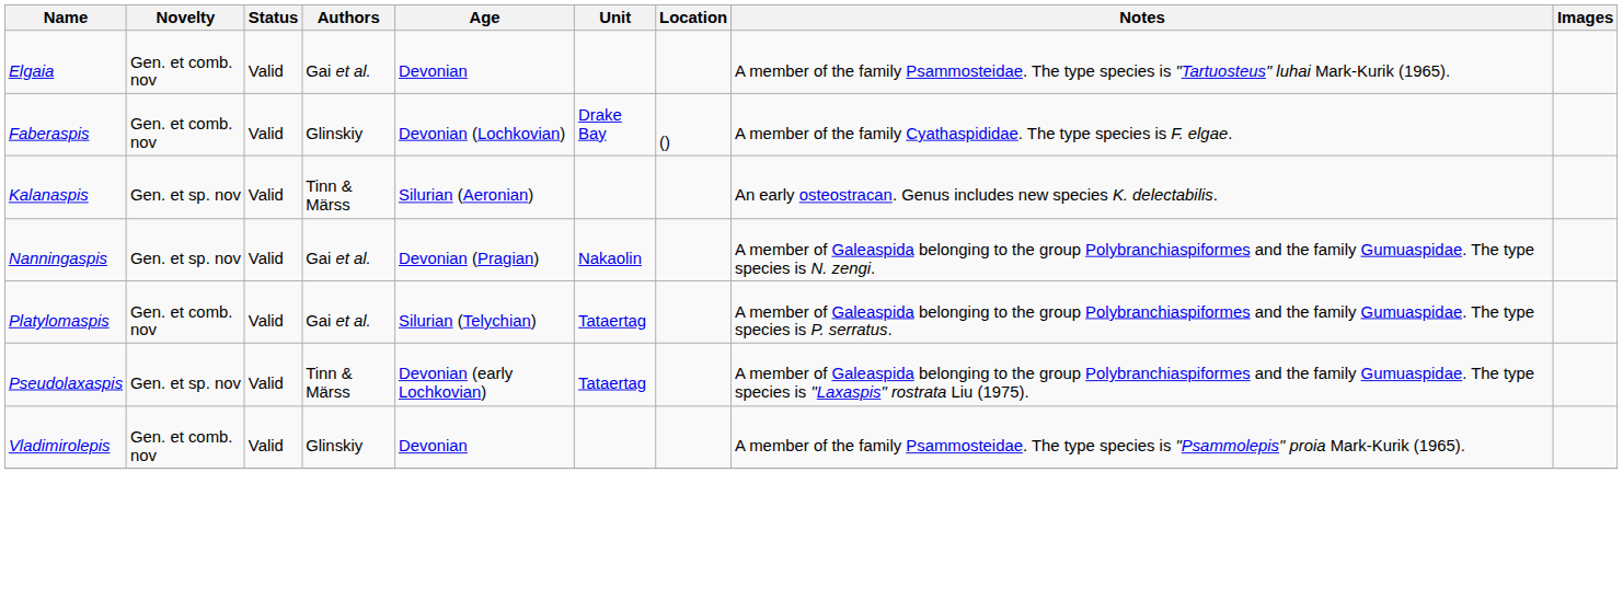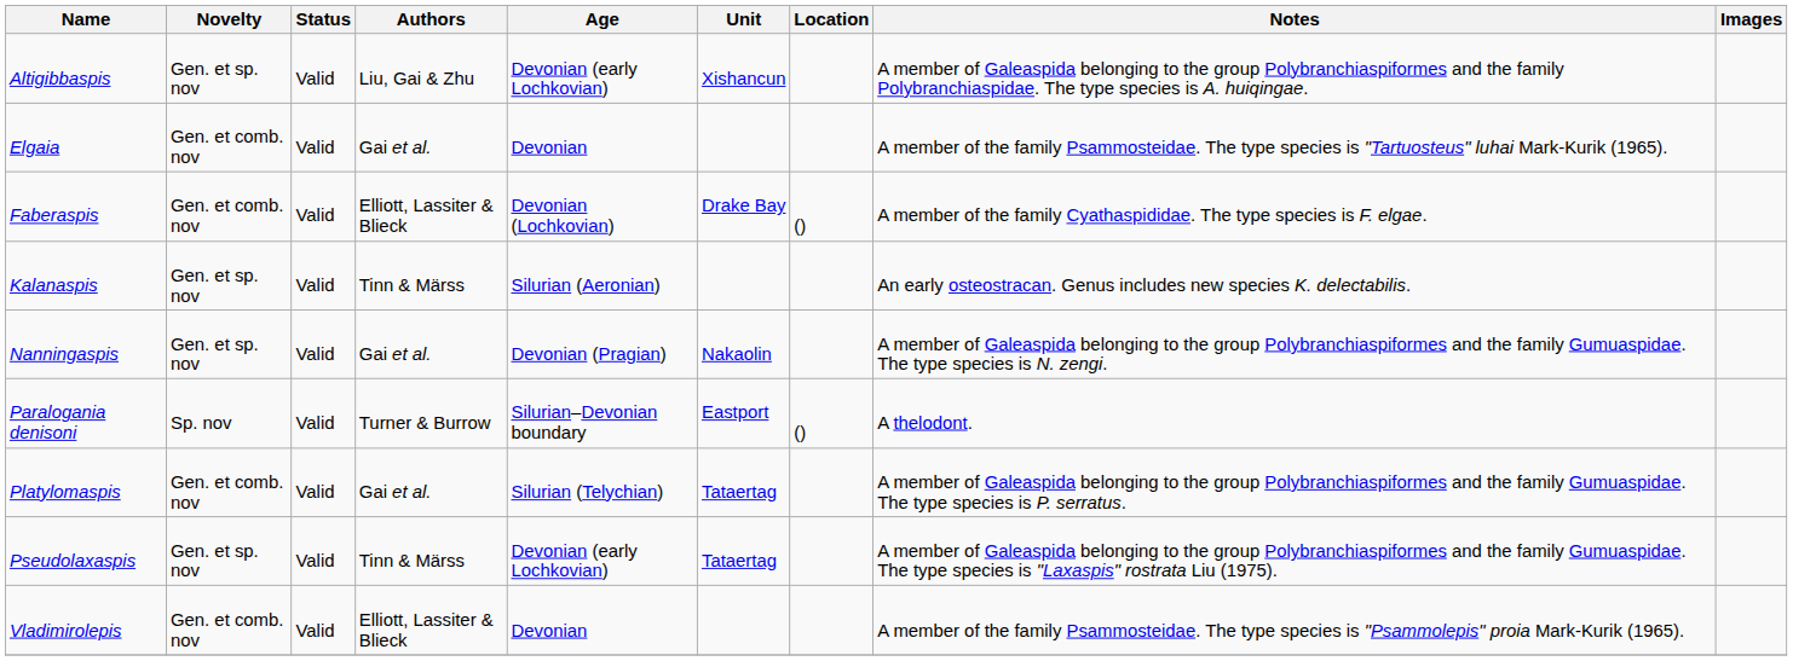+ row: Altigibbaspis | Gen. et sp. nov | Valid | Liu, Gai & Zhu | Devonian (early Lochkovian) | Xishancun | A member of Galeaspida belonging to the group Polybranchiaspiformes and the family Polybranchiaspidae. The type species is A. huiqingae.
Faberaspis | Authors: Glinskiy -> Elliott, Lassiter & Blieck
+ row: Paralogania denisoni | Sp. nov | Valid | Turner & Burrow | Silurian–Devonian boundary | Eastport | () | A thelodont.
Vladimirolepis | Authors: Glinskiy -> Elliott, Lassiter & Blieck
